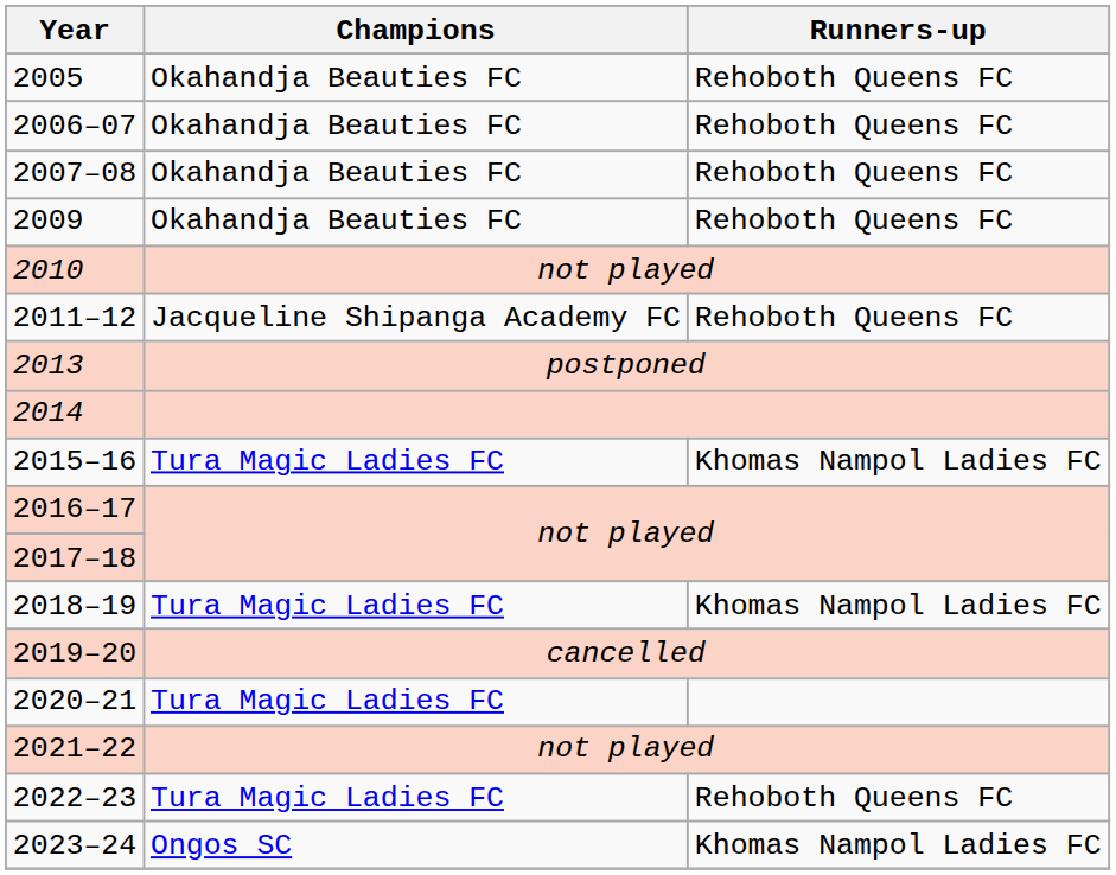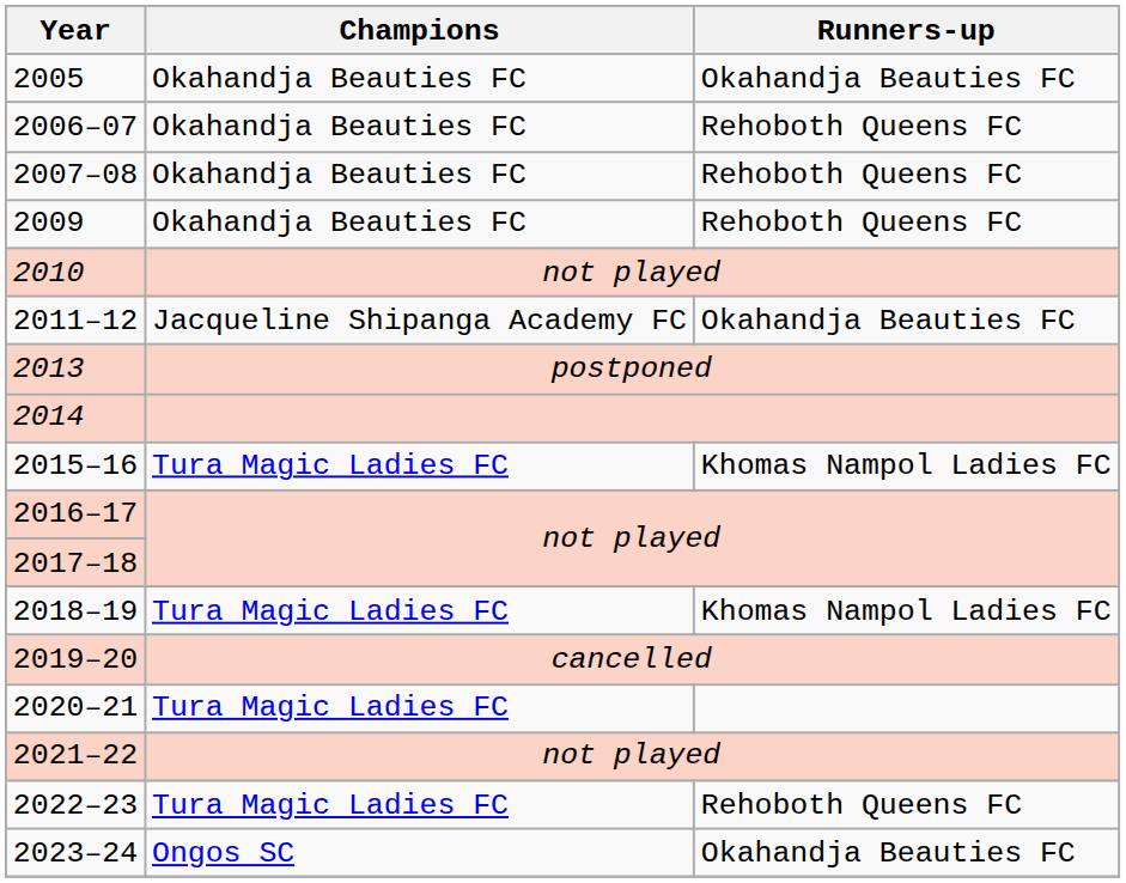2005 | Runners-up: Rehoboth Queens FC -> Okahandja Beauties FC
2011–12 | Runners-up: Rehoboth Queens FC -> Okahandja Beauties FC
2023–24 | Runners-up: Khomas Nampol Ladies FC -> Okahandja Beauties FC
